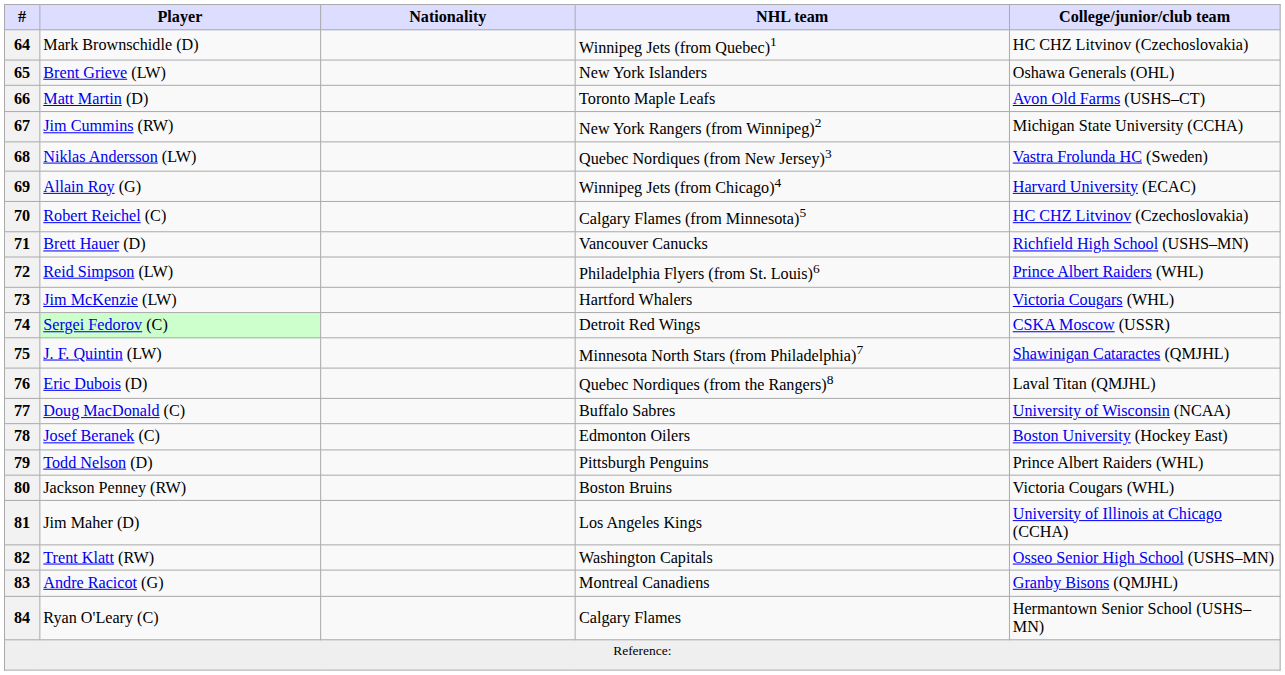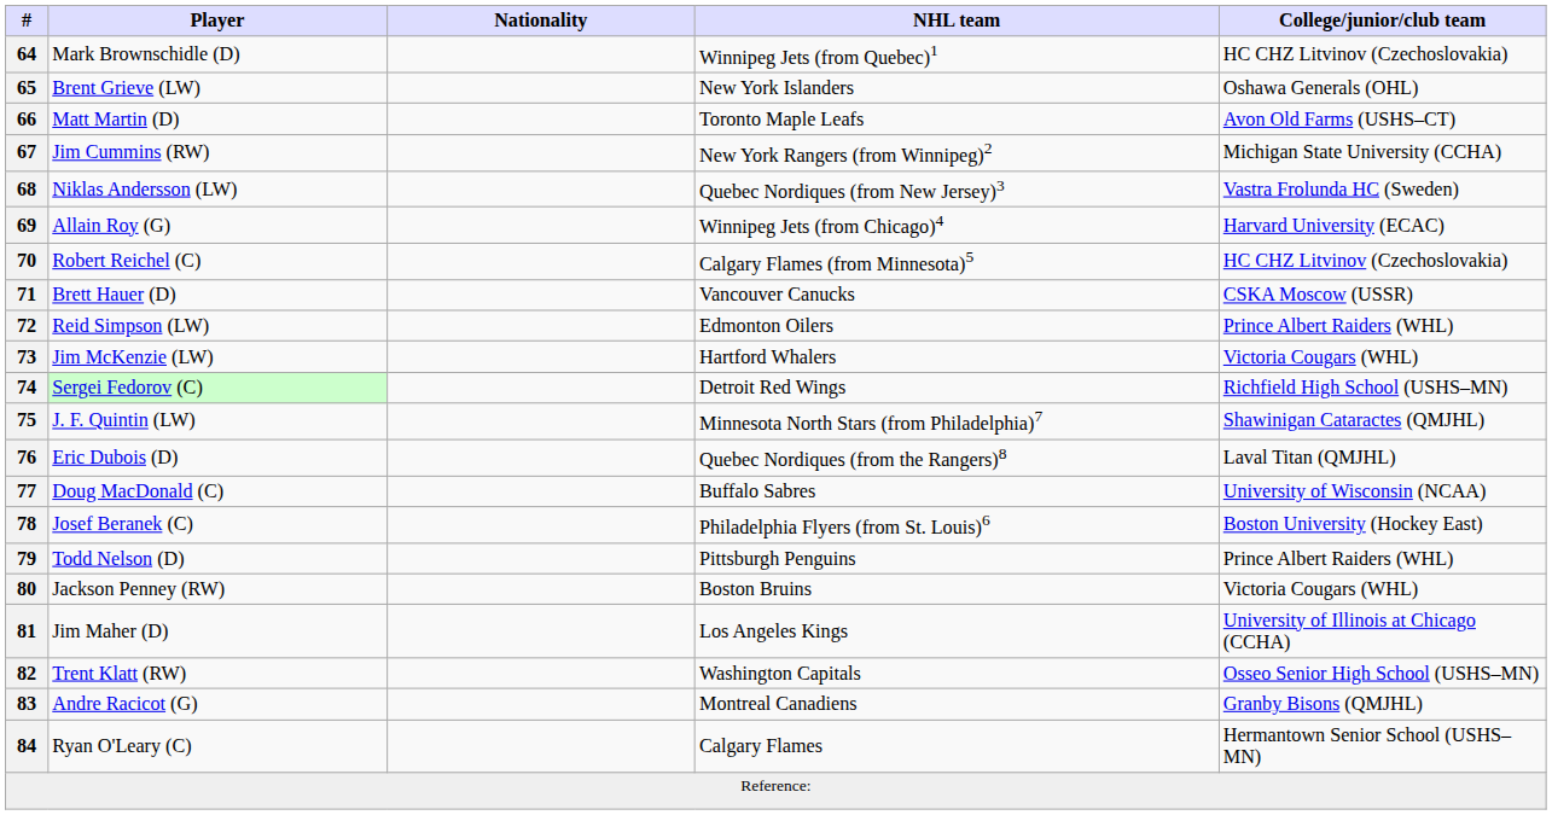71 | College/junior/club team: Richfield High School (USHS–MN) -> CSKA Moscow (USSR)
72 | NHL team: Philadelphia Flyers (from St. Louis)6 -> Edmonton Oilers
74 | College/junior/club team: CSKA Moscow (USSR) -> Richfield High School (USHS–MN)
78 | NHL team: Edmonton Oilers -> Philadelphia Flyers (from St. Louis)6
